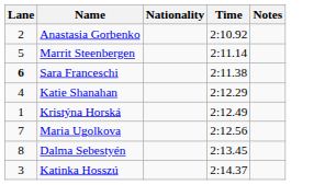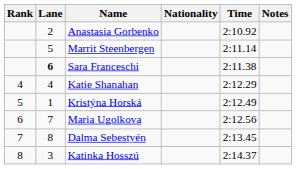+ column: Rank | 4 | 5 | 6 | 7 | 8
